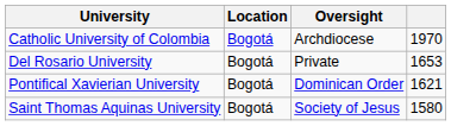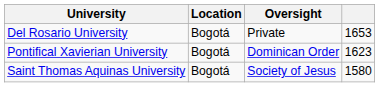- row: Catholic University of Colombia | Bogotá | Archdiocese | 1970
Pontifical Xavierian University | column 4: 1621 -> 1623
